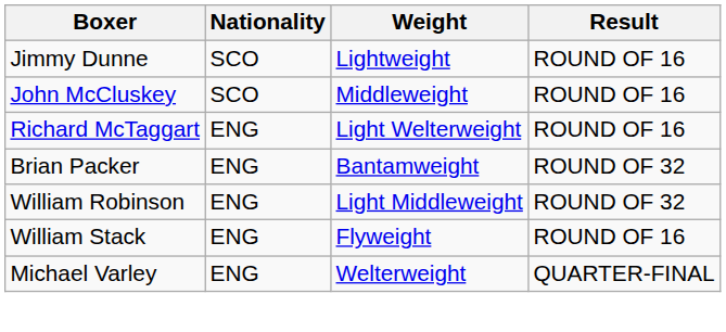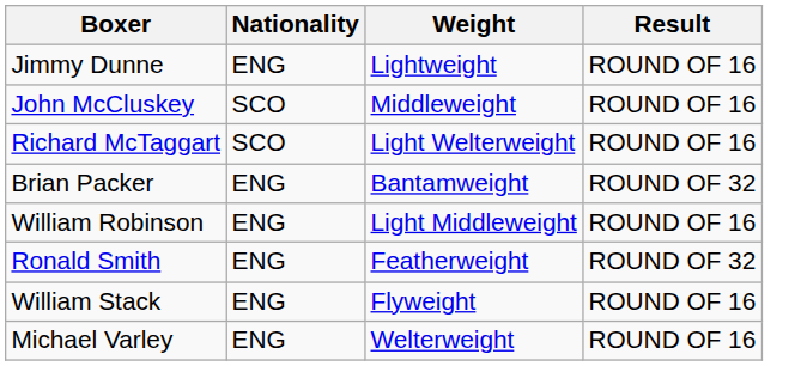Jimmy Dunne | Nationality: SCO -> ENG
Richard McTaggart | Nationality: ENG -> SCO
William Robinson | Result: ROUND OF 32 -> ROUND OF 16
+ row: Ronald Smith | ENG | Featherweight | ROUND OF 32
Michael Varley | Result: QUARTER-FINAL -> ROUND OF 16
